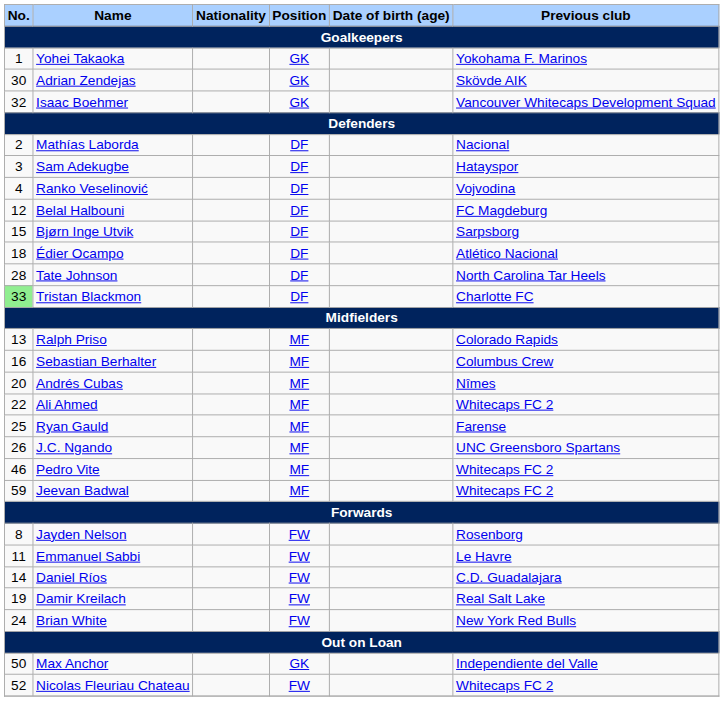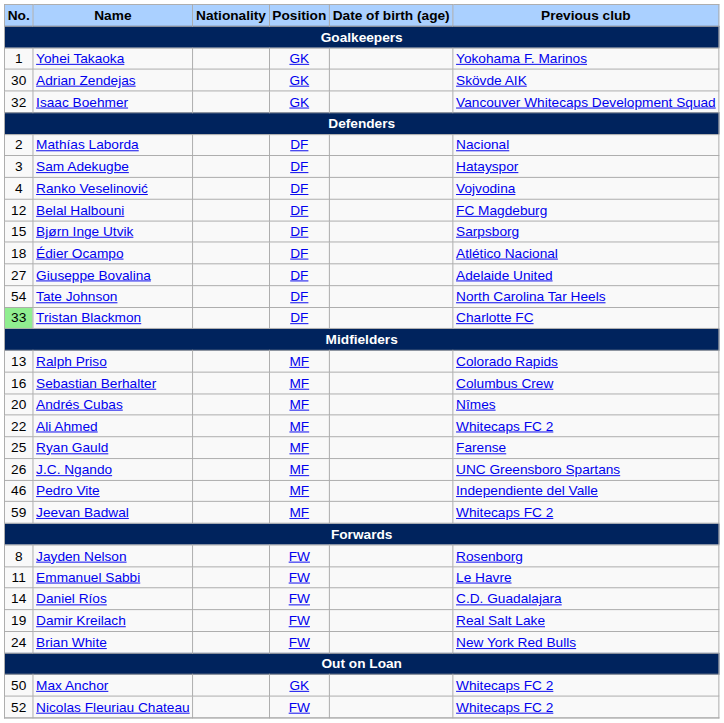+ row: 27 | Giuseppe Bovalina | DF | Adelaide United
Tate Johnson | No.: 28 -> 54
Pedro Vite | Previous club: Whitecaps FC 2 -> Independiente del Valle
Max Anchor | Previous club: Independiente del Valle -> Whitecaps FC 2
